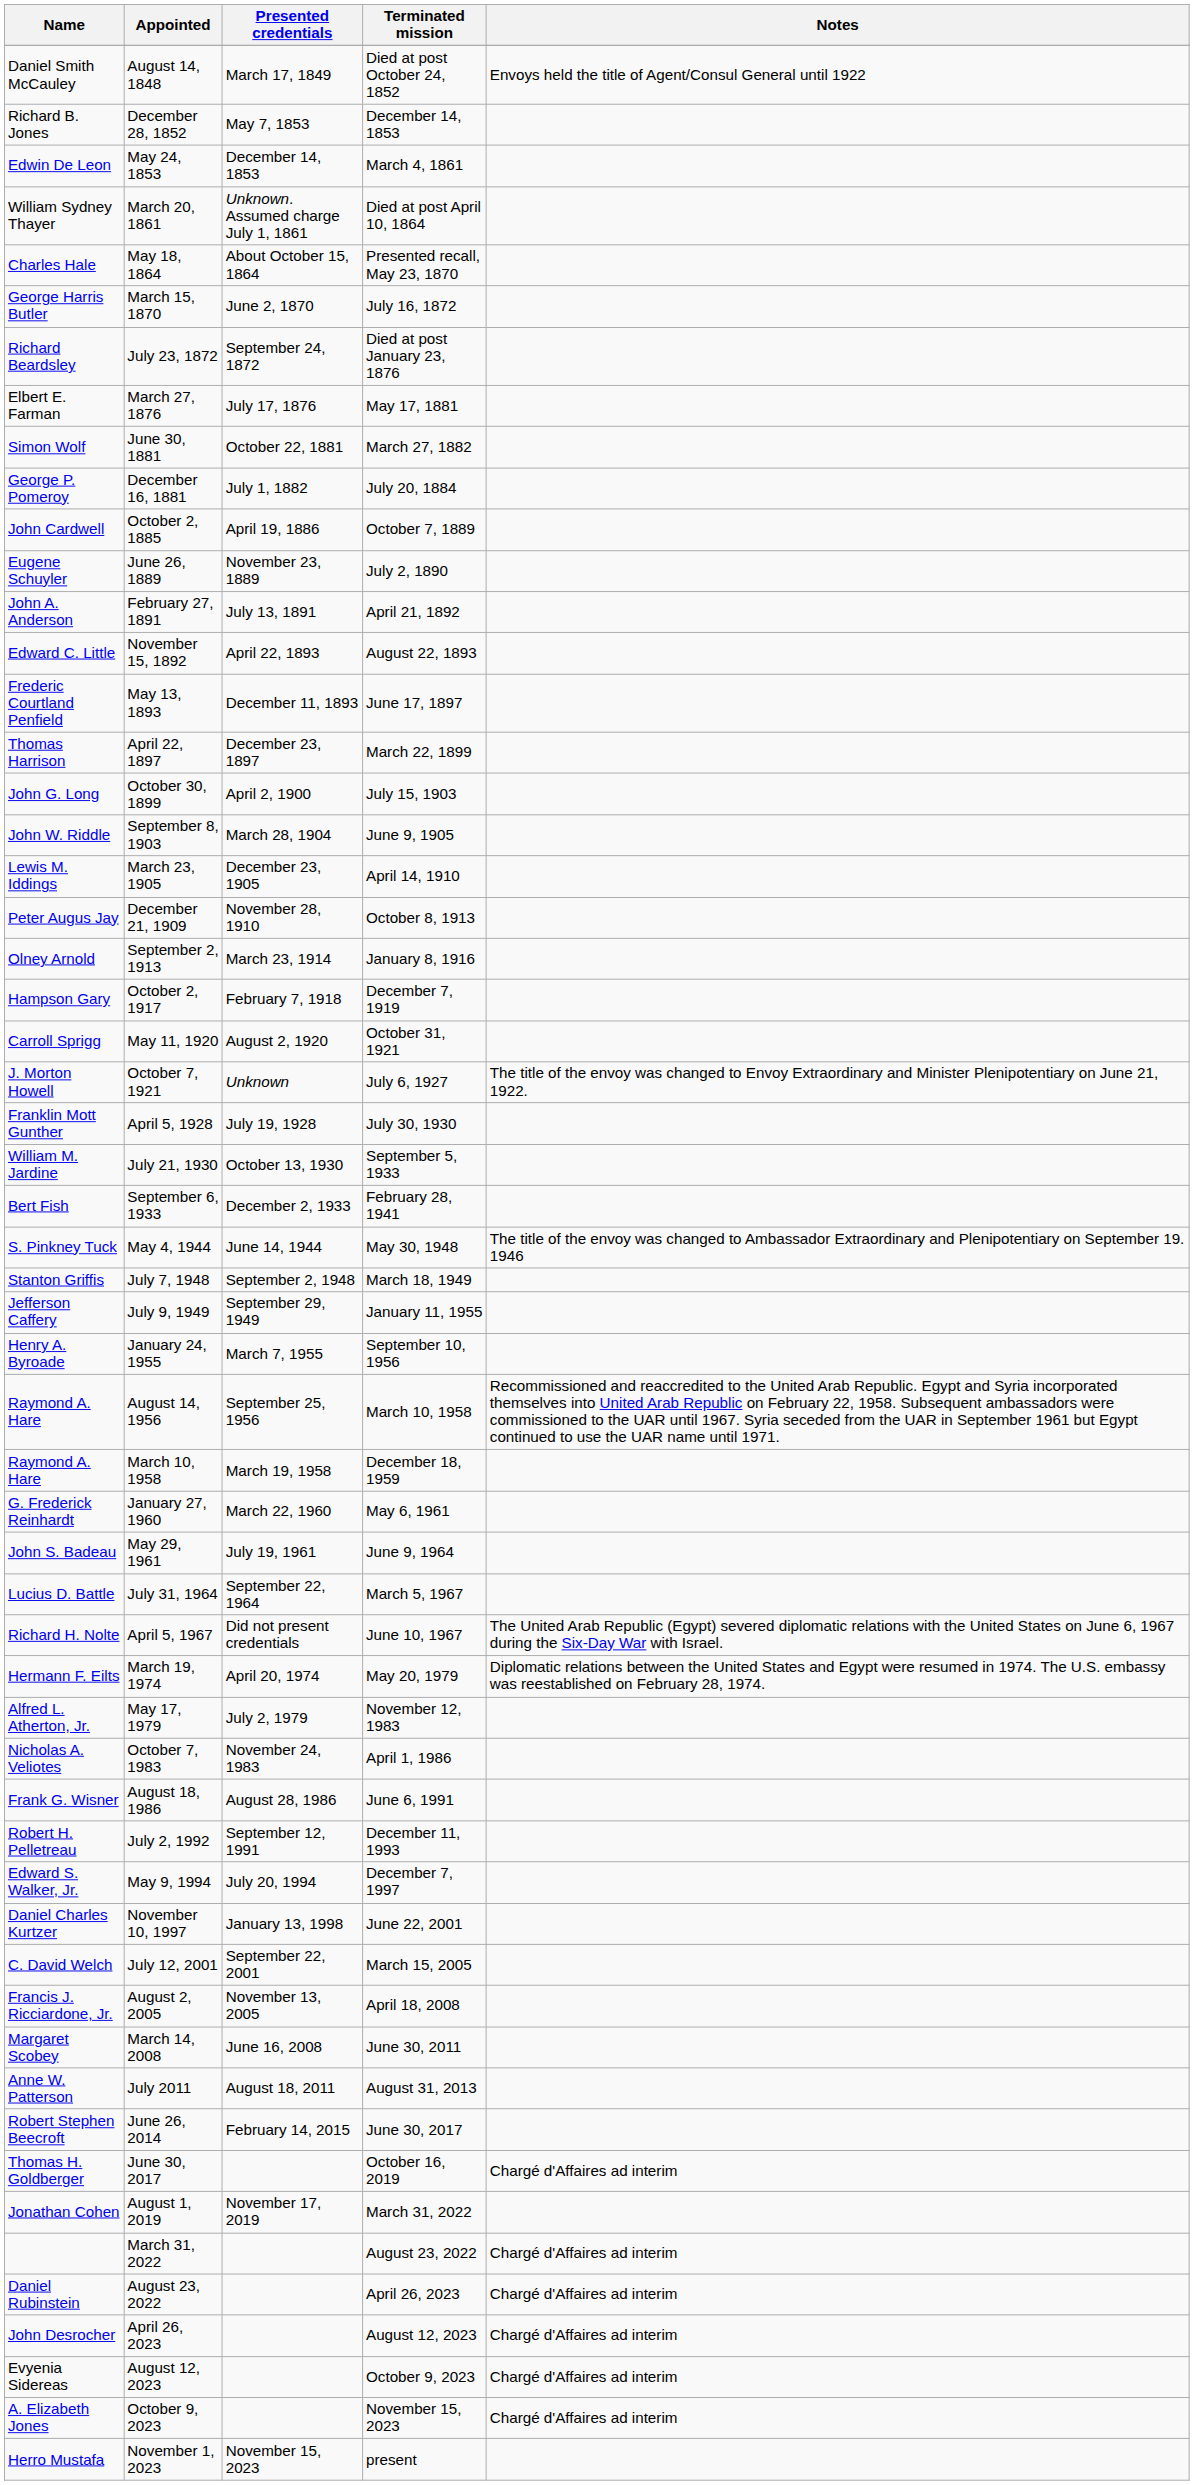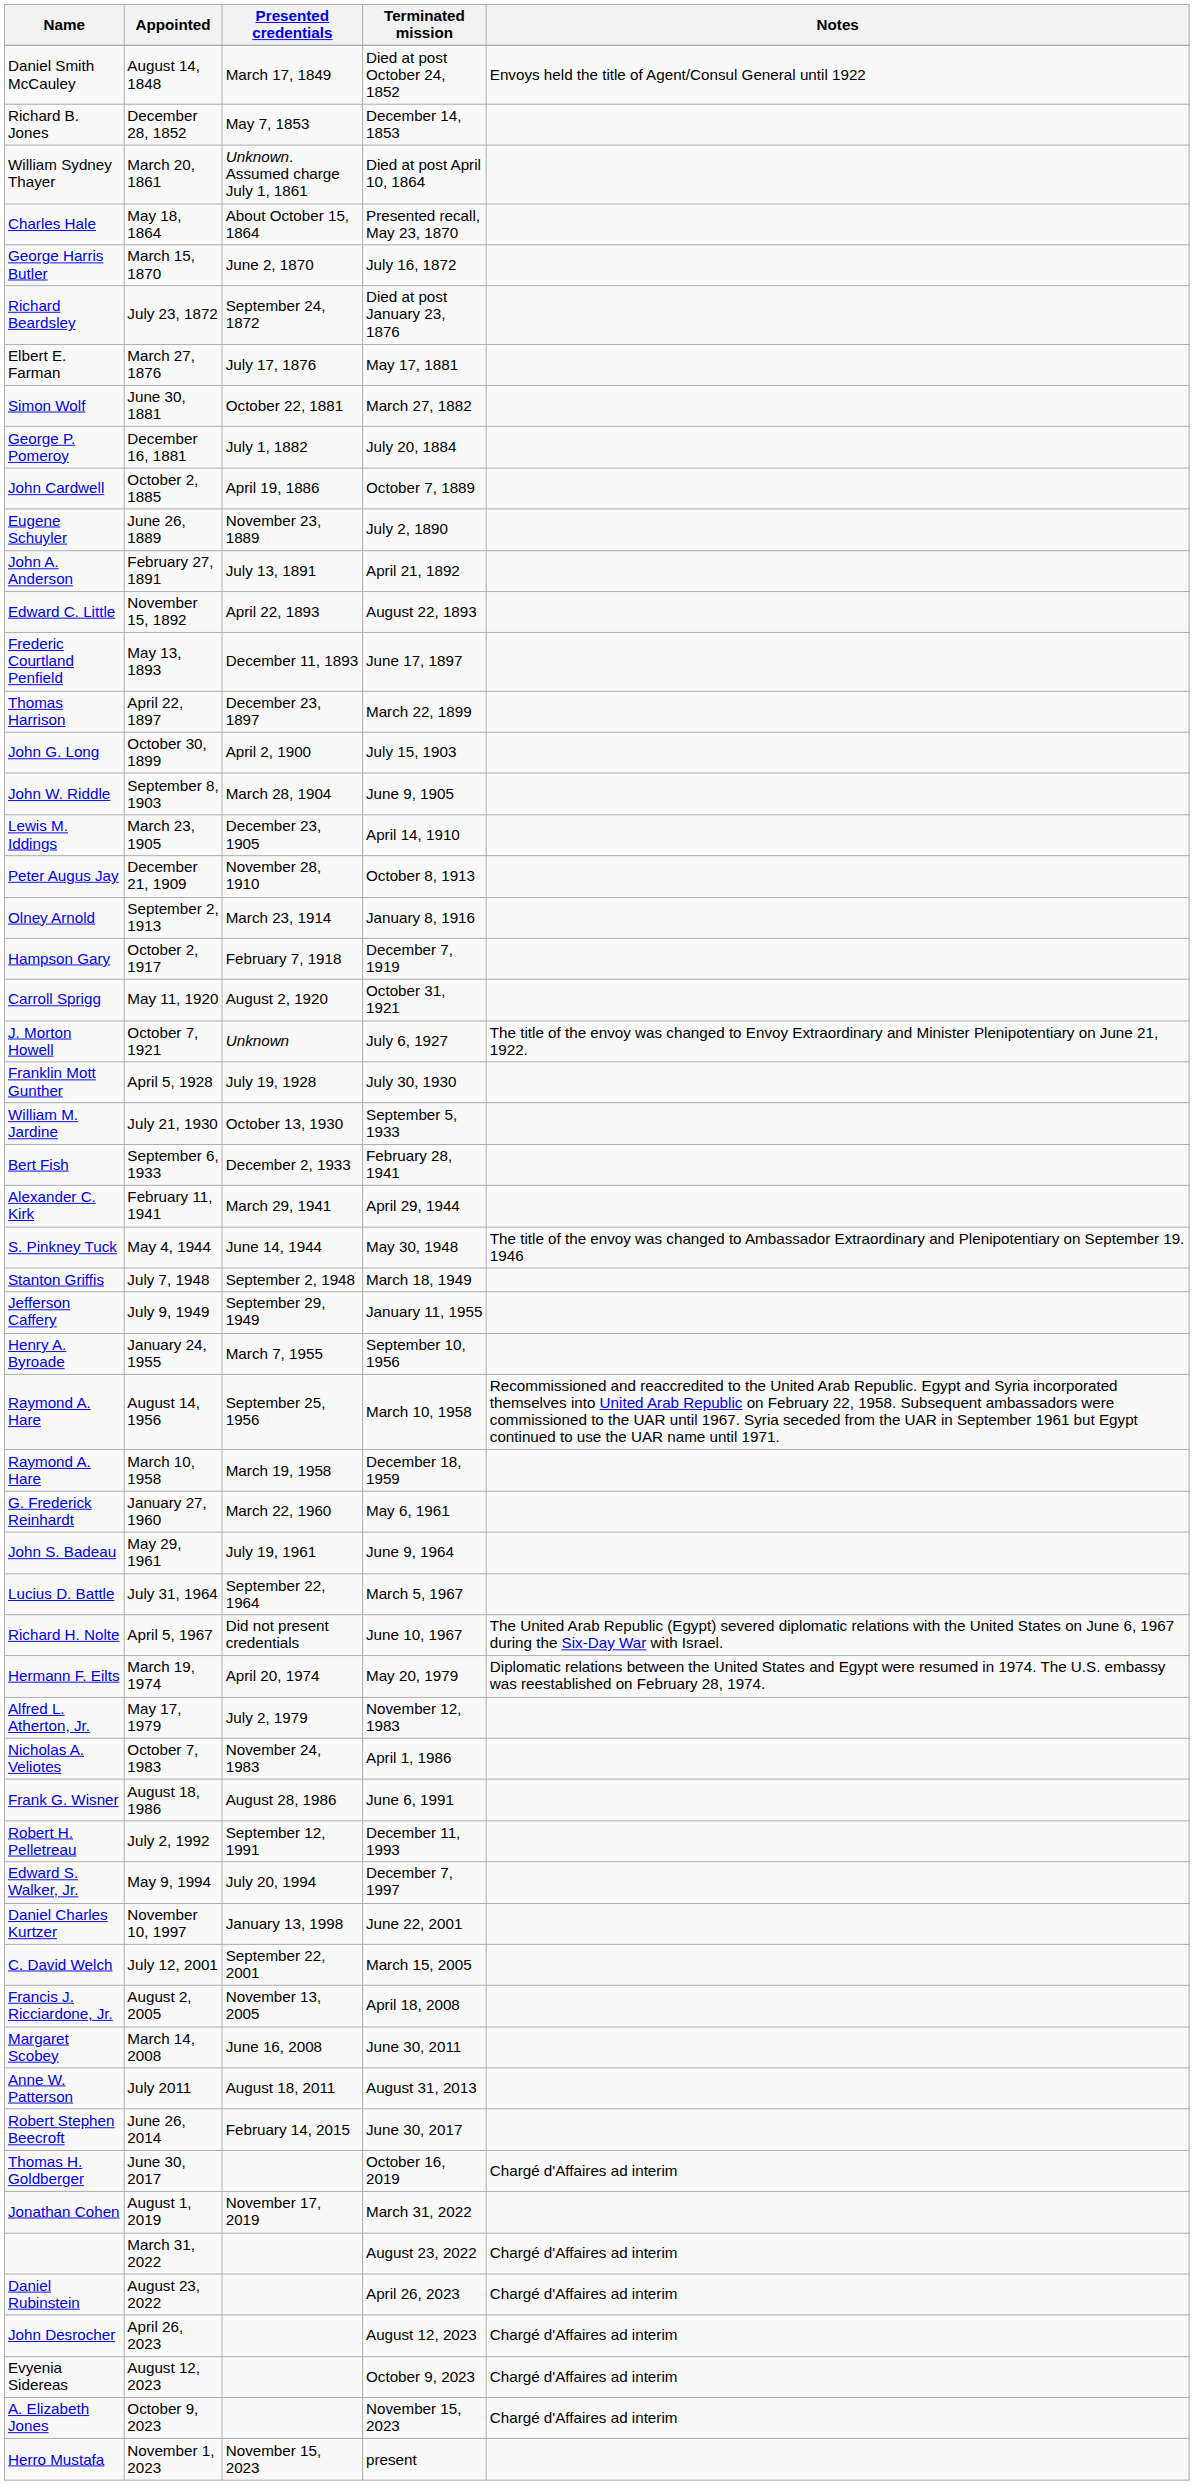- row: Edwin De Leon | May 24, 1853 | December 14, 1853 | March 4, 1861
+ row: Alexander C. Kirk | February 11, 1941 | March 29, 1941 | April 29, 1944
